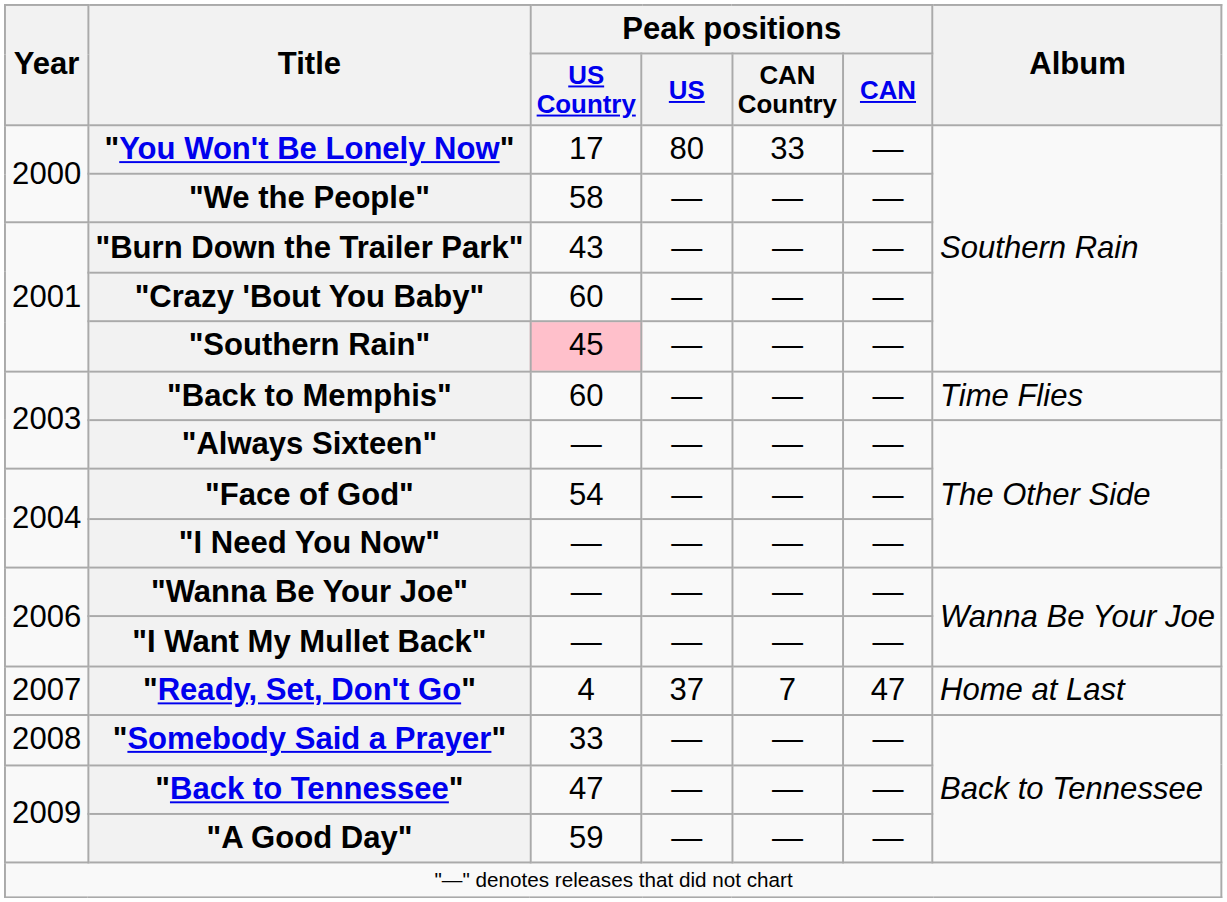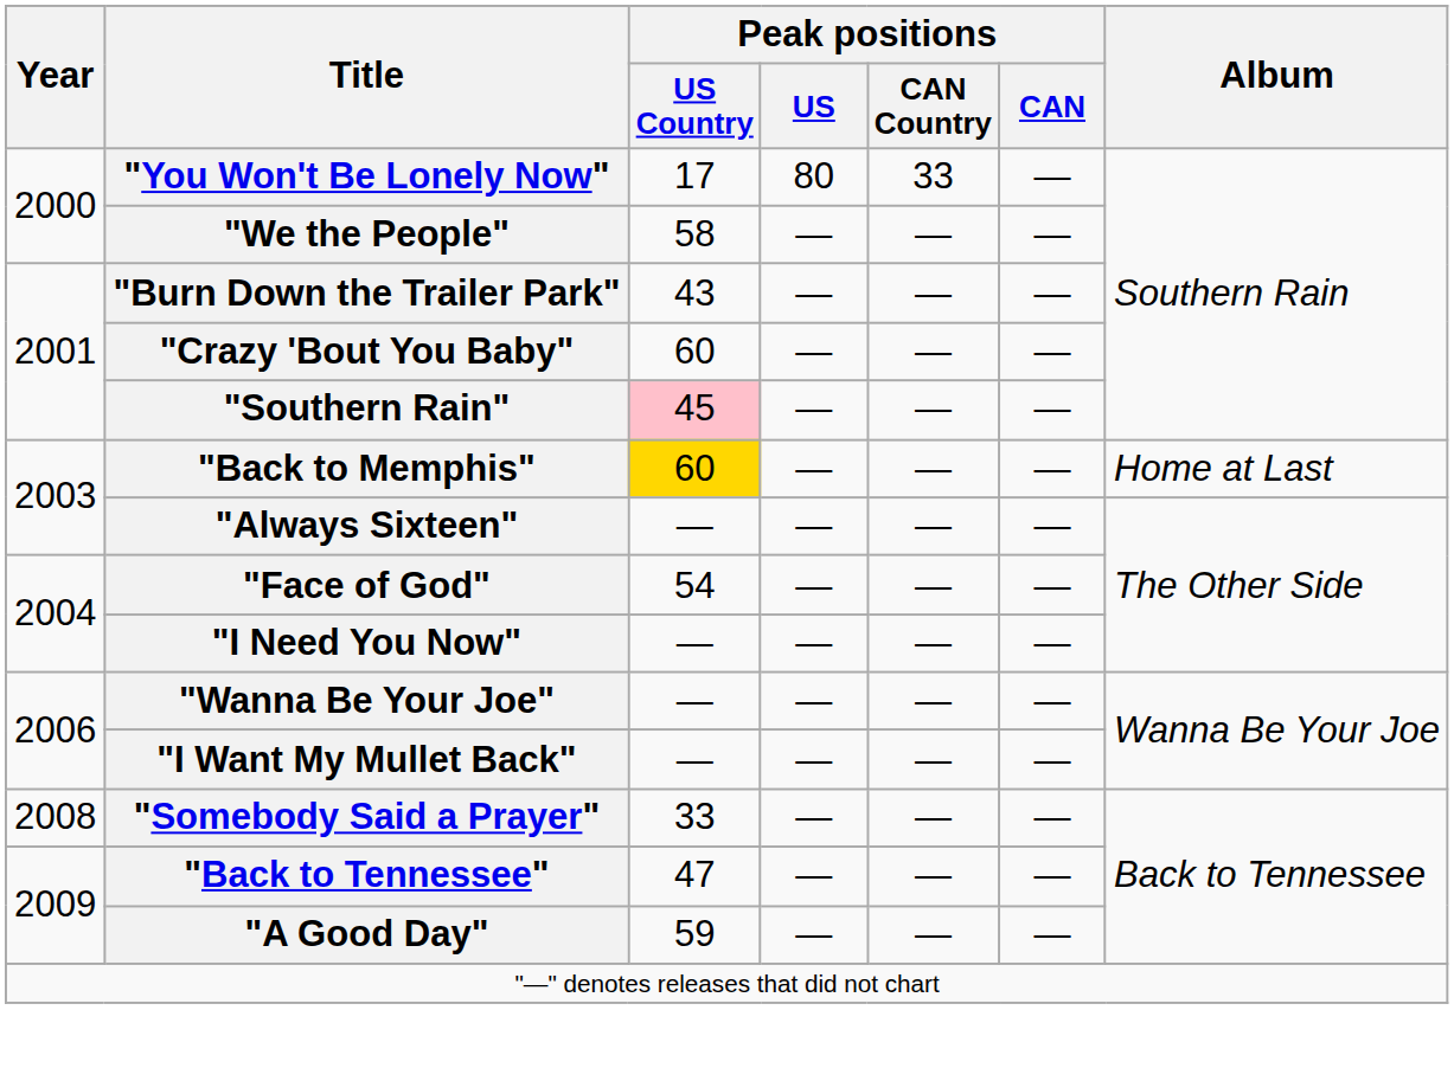"Back to Memphis" | Peak positions / US Country: no background -> gold background
"Back to Memphis" | Album: Time Flies -> Home at Last
- row: 2007 | "Ready, Set, Don't Go" | 4 | 37 | 7 | 47 | Home at Last
